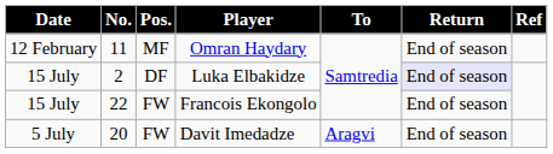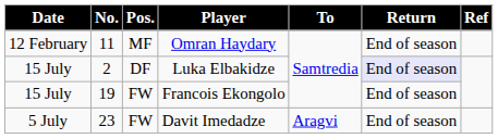Francois Ekongolo | No.: 22 -> 19
Davit Imedadze | No.: 20 -> 23
